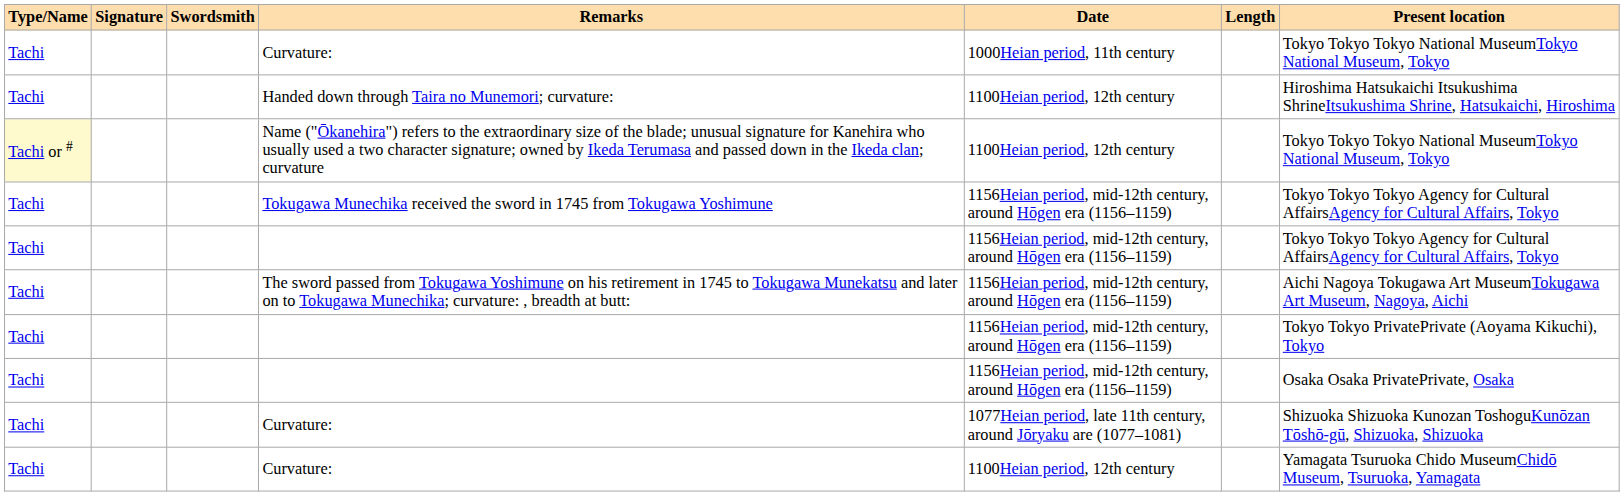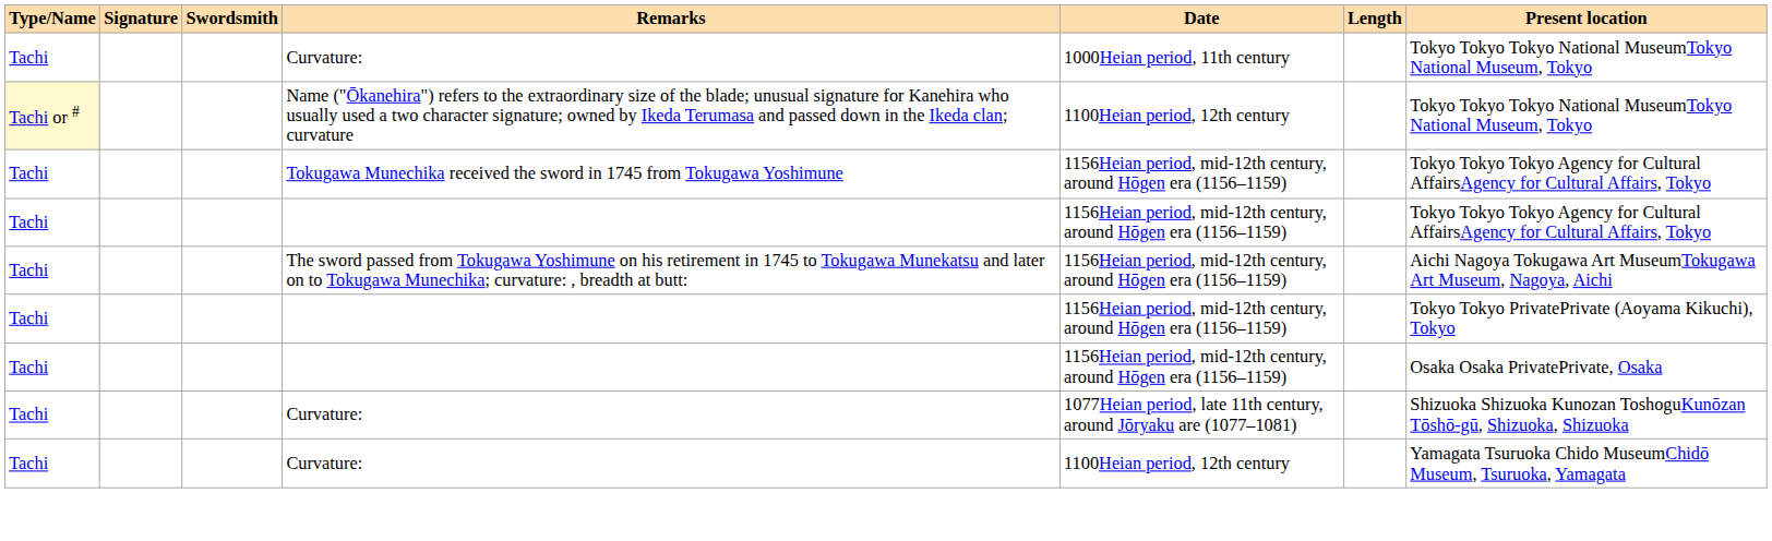- row: Tachi | Handed down through Taira no Munemori; curvature: | 1100Heian period, 12th century | Hiroshima Hatsukaichi Itsukushima ShrineItsukushima Shrine, Hatsukaichi, Hiroshima
